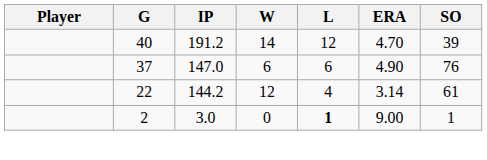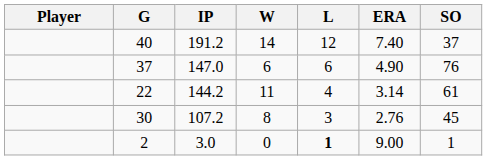40 | ERA: 4.70 -> 7.40
40 | SO: 39 -> 37
22 | W: 12 -> 11
+ row: 30 | 107.2 | 8 | 3 | 2.76 | 45
